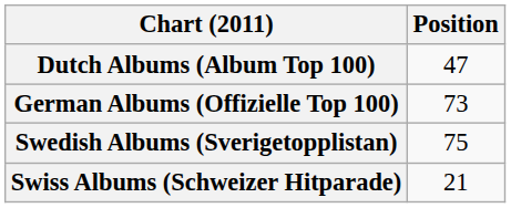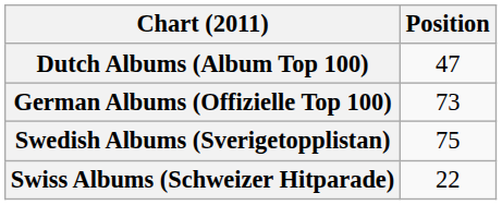Swiss Albums (Schweizer Hitparade) | Position: 21 -> 22
